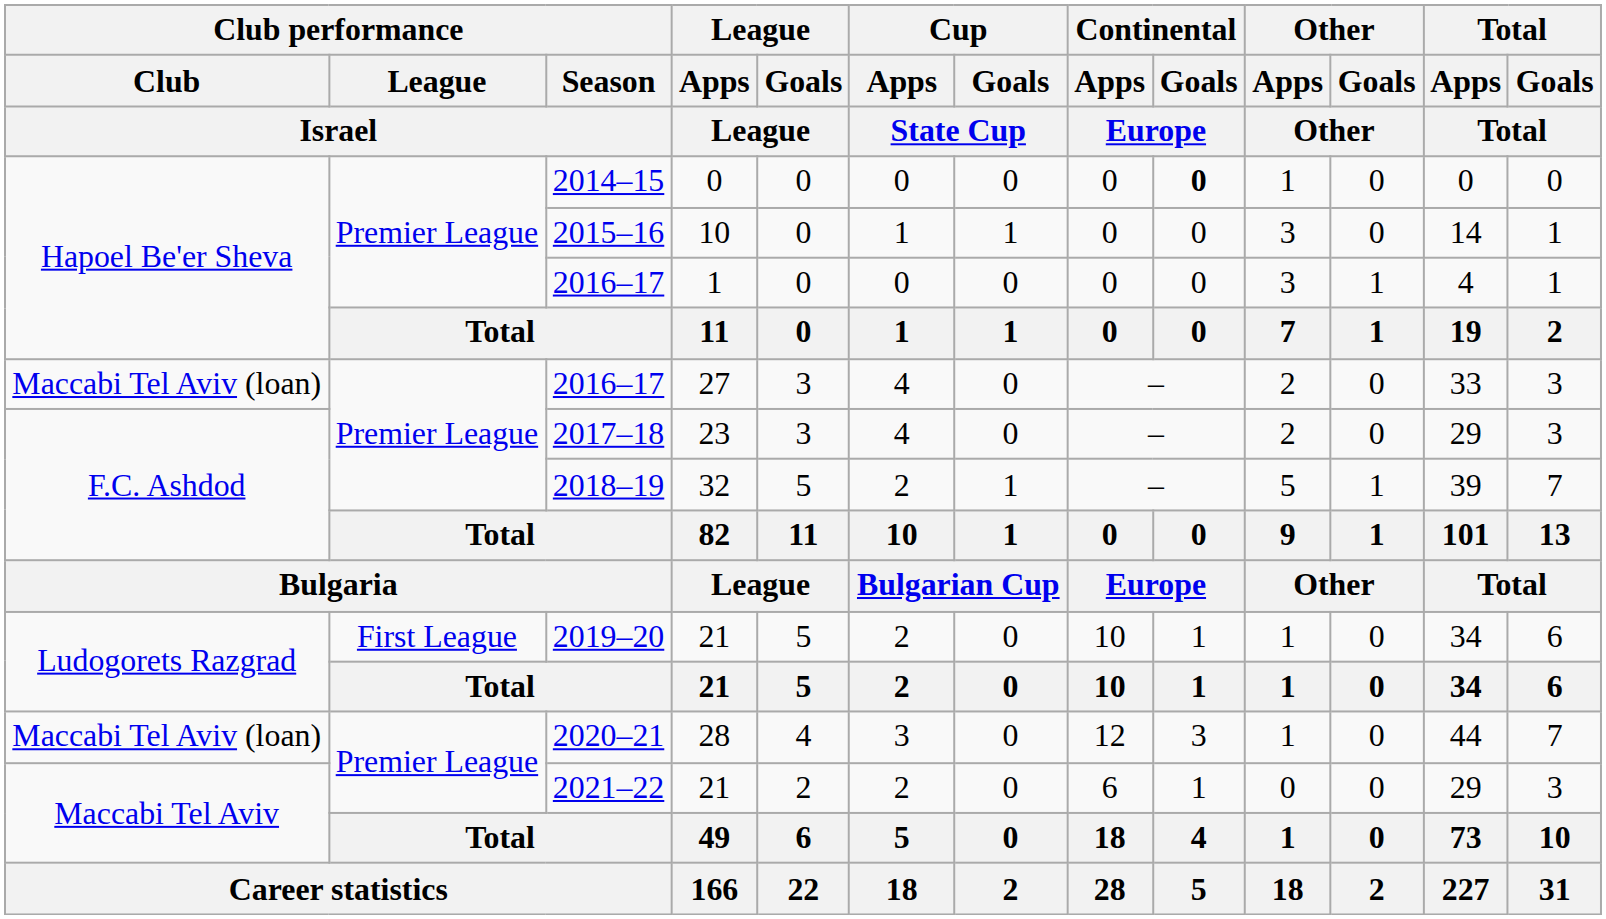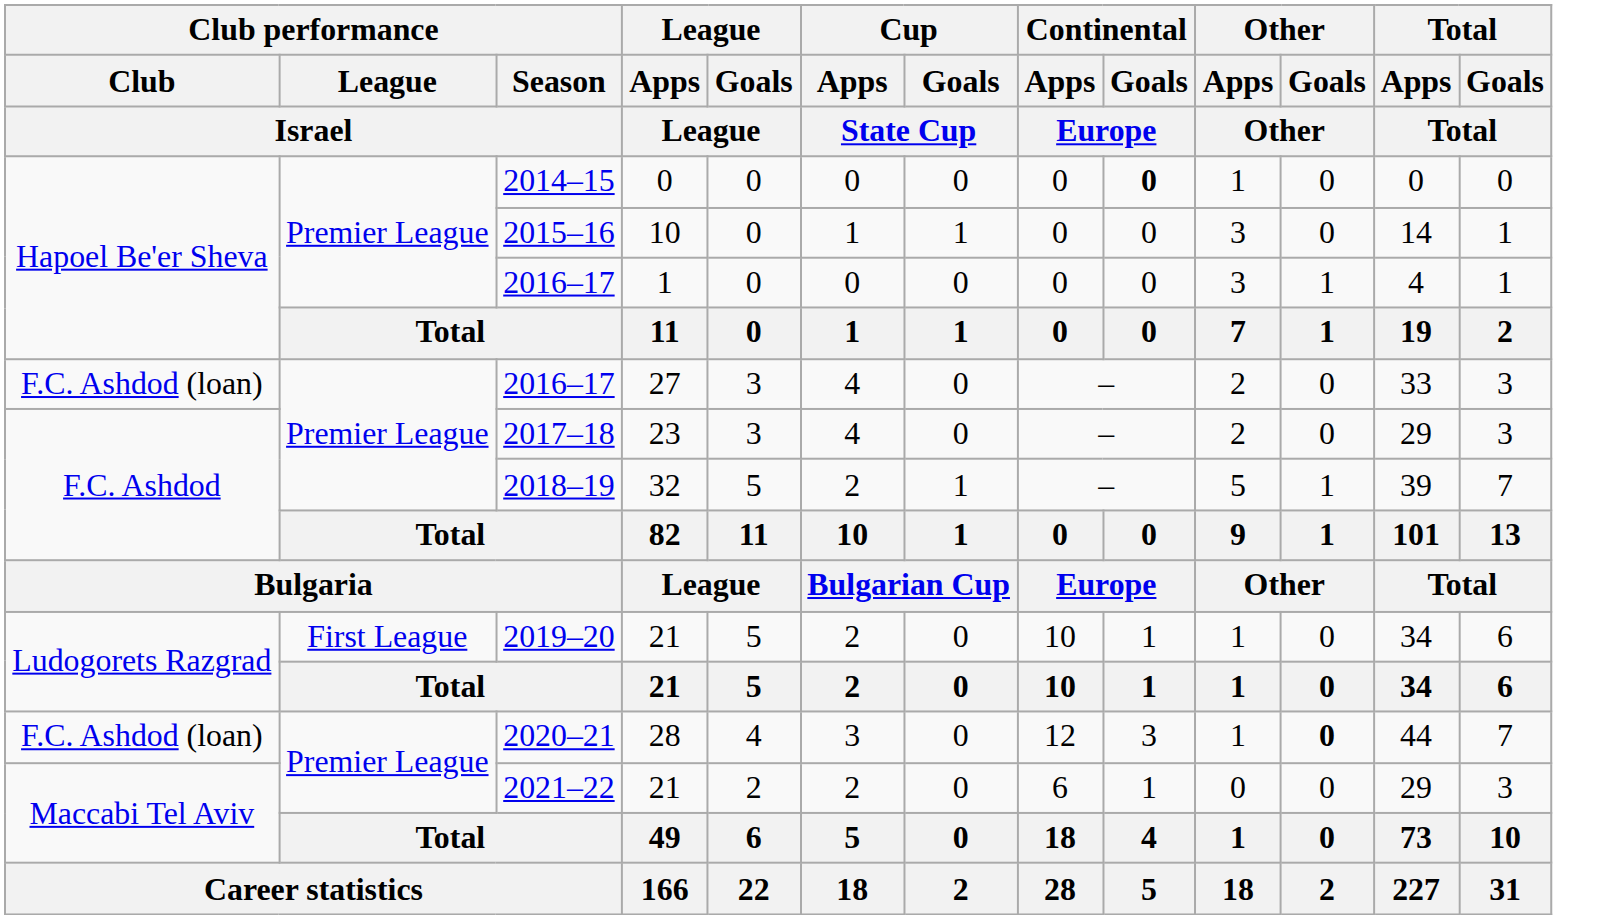2016–17 / 27 | Club performance / Club / Israel: Maccabi Tel Aviv (loan) -> F.C. Ashdod (loan)
2020–21 | Club performance / Club / Israel: Maccabi Tel Aviv (loan) -> F.C. Ashdod (loan)
2020–21 | Other / Goals / Other: normal -> bold
